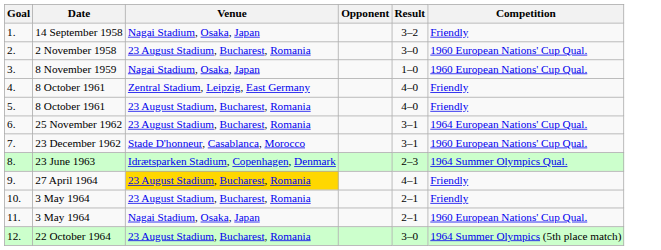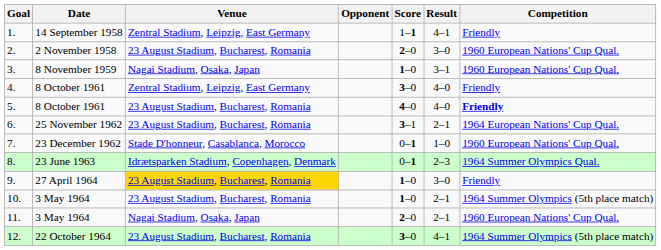+ column: Score | 1–1 | 2–0 | 1–0 | 3–0 | 4–0 | 3–1 | 0–1 | 0–1 | 1–0 | 1–0 | 2–0 | 3–0
1. | Venue: Nagai Stadium, Osaka, Japan -> Zentral Stadium, Leipzig, East Germany
1. | Result: 3–2 -> 4–1
3. | Result: 1–0 -> 3–1
5. | Competition: normal -> bold
6. | Result: 3–1 -> 2–1
7. | Result: 3–1 -> 1–0
9. | Result: 4–1 -> 3–0
10. | Competition: Friendly -> 1964 Summer Olympics (5th place match)
12. | Result: 3–0 -> 4–1
